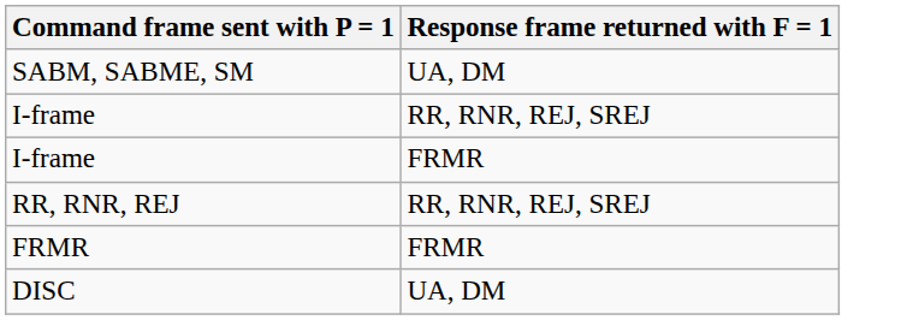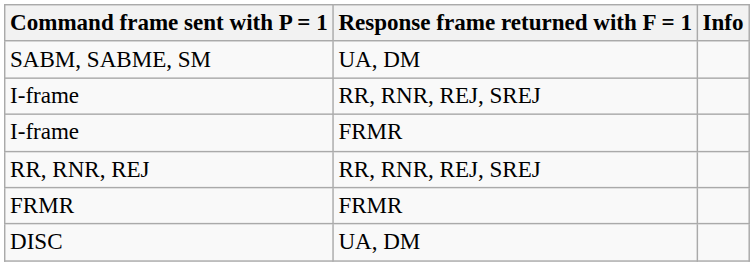+ column: Info
